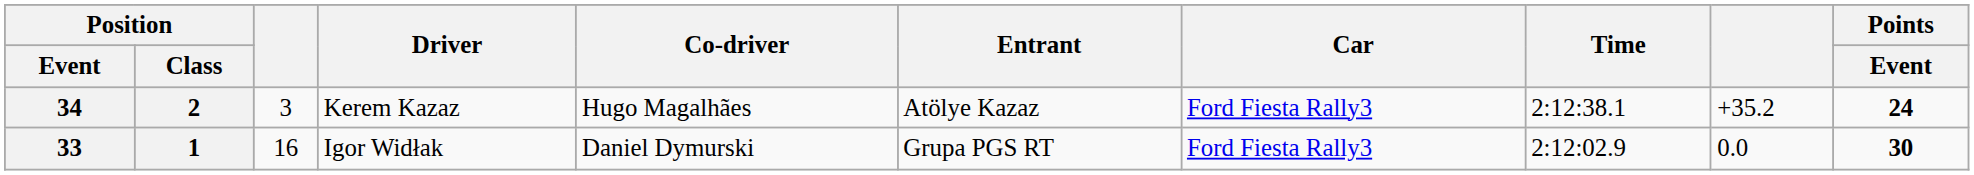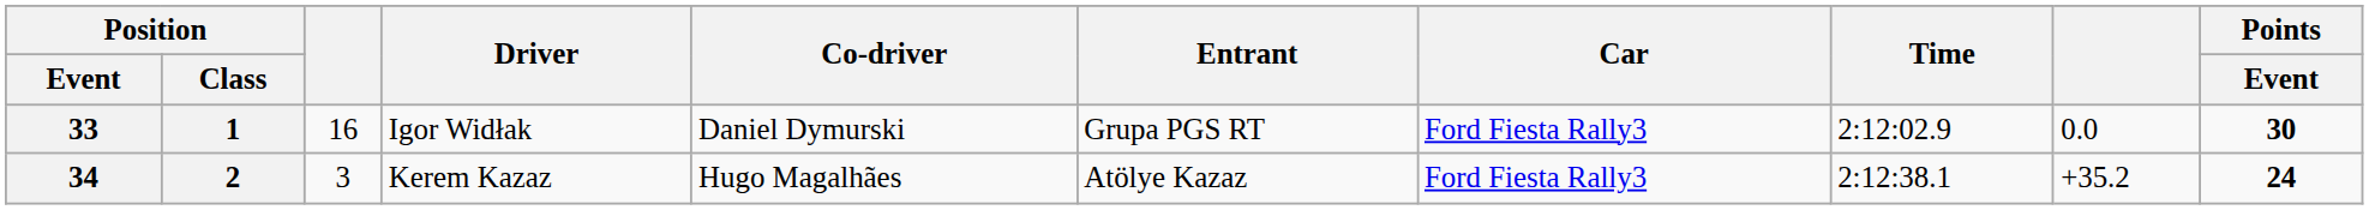rows swapped: 33 <-> 34
